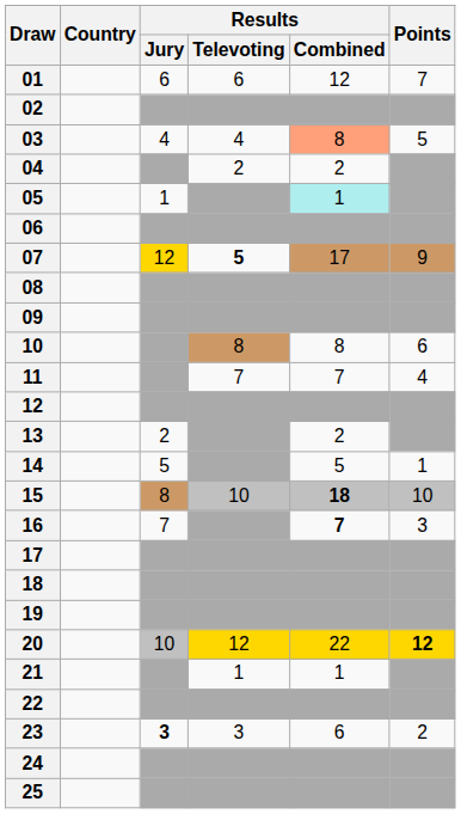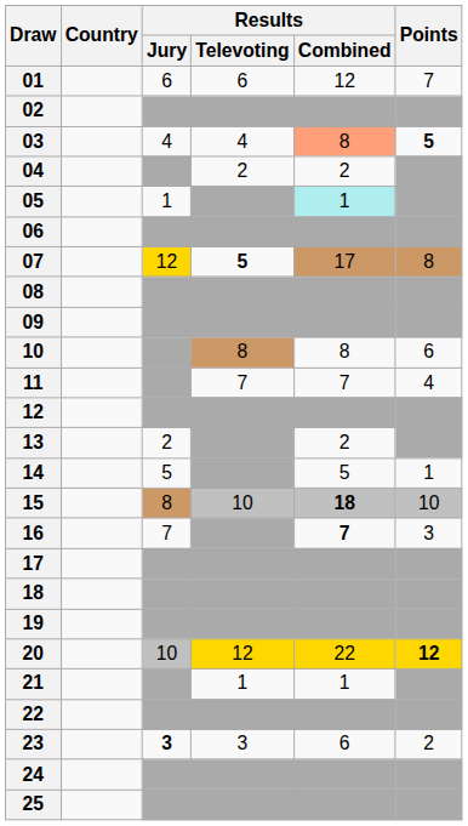03 | Points: normal -> bold
07 | Points: 9 -> 8
